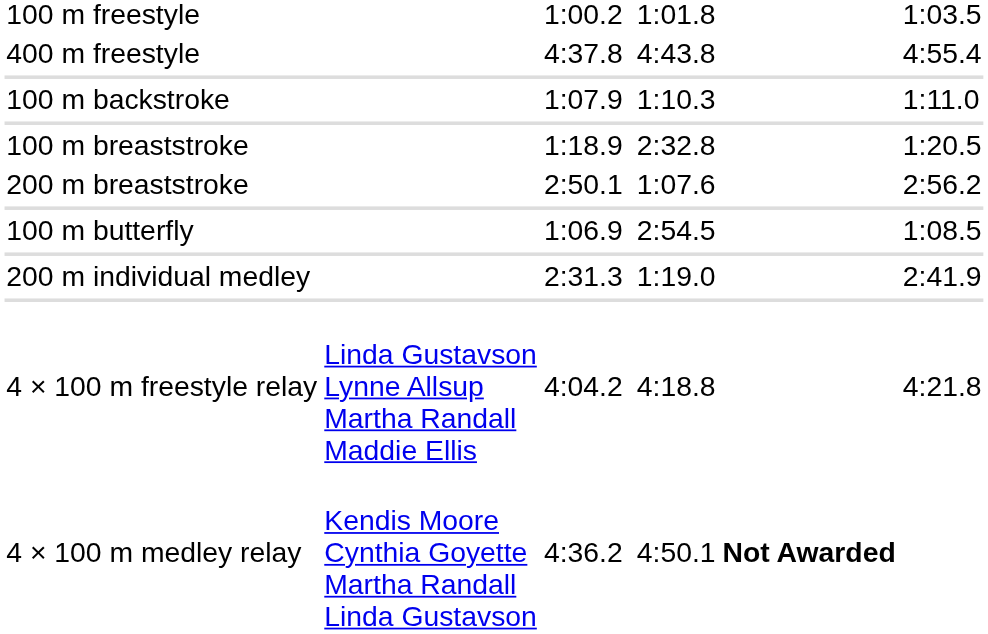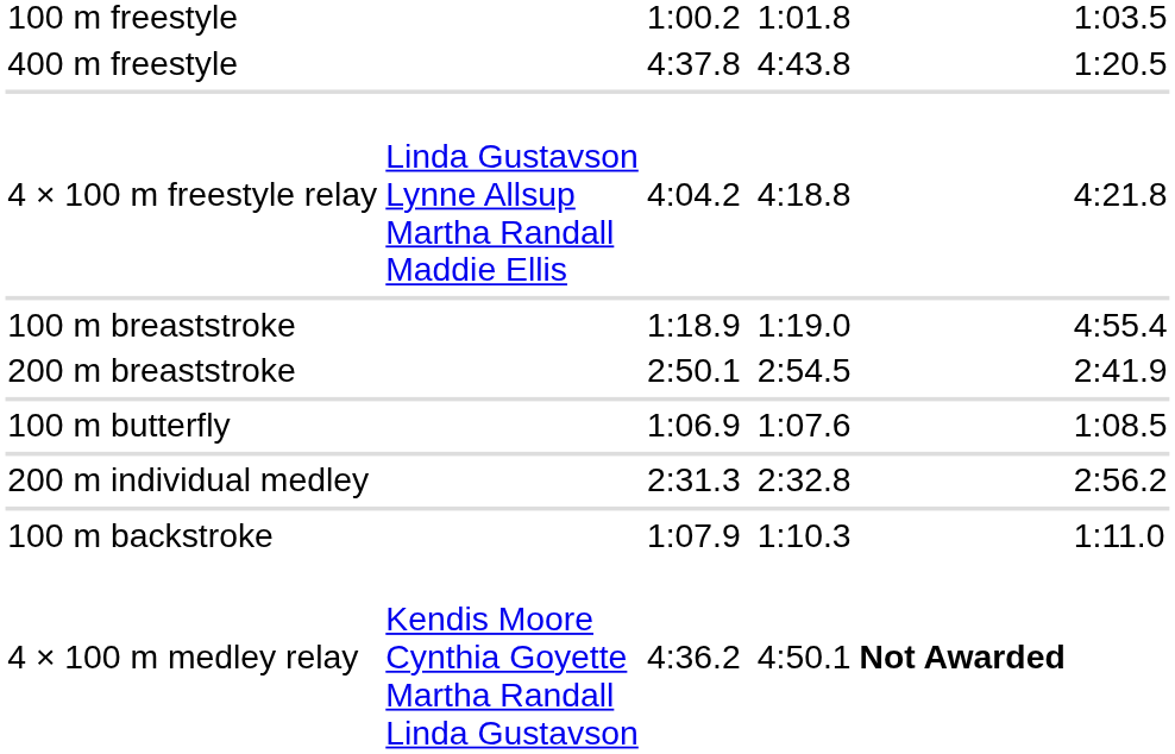400 m freestyle | column 7: 4:55.4 -> 1:20.5
rows swapped: 100 m backstroke <-> 4 × 100 m freestyle relay
100 m breaststroke | column 5: 2:32.8 -> 1:19.0
100 m breaststroke | column 7: 1:20.5 -> 4:55.4
200 m breaststroke | column 5: 1:07.6 -> 2:54.5
200 m breaststroke | column 7: 2:56.2 -> 2:41.9
100 m butterfly | column 5: 2:54.5 -> 1:07.6
200 m individual medley | column 5: 1:19.0 -> 2:32.8
200 m individual medley | column 7: 2:41.9 -> 2:56.2
